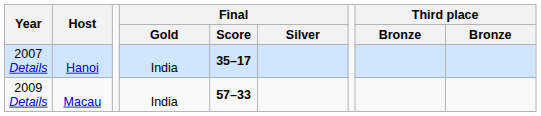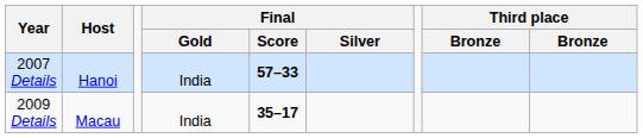2007 Details | Final / Score: 35–17 -> 57–33
2009 Details | Final / Score: 57–33 -> 35–17
